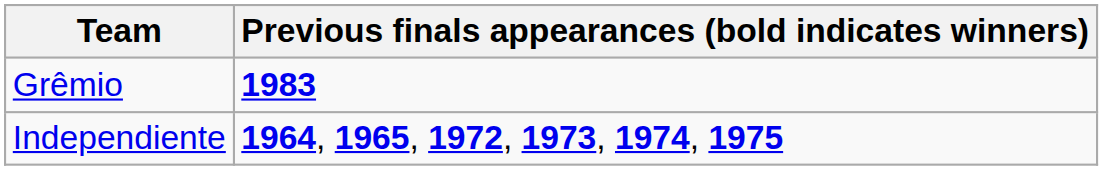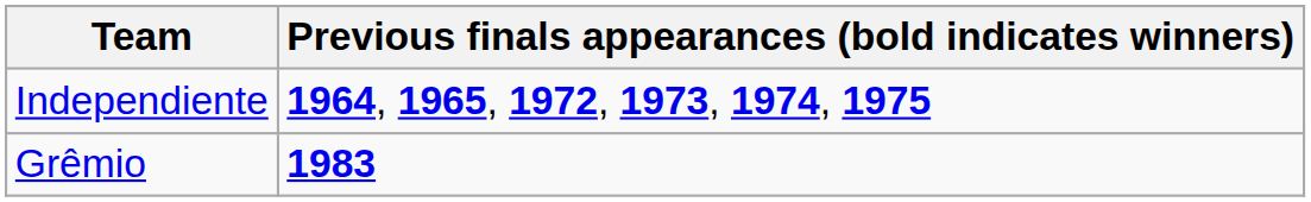rows swapped: Grêmio <-> Independiente
